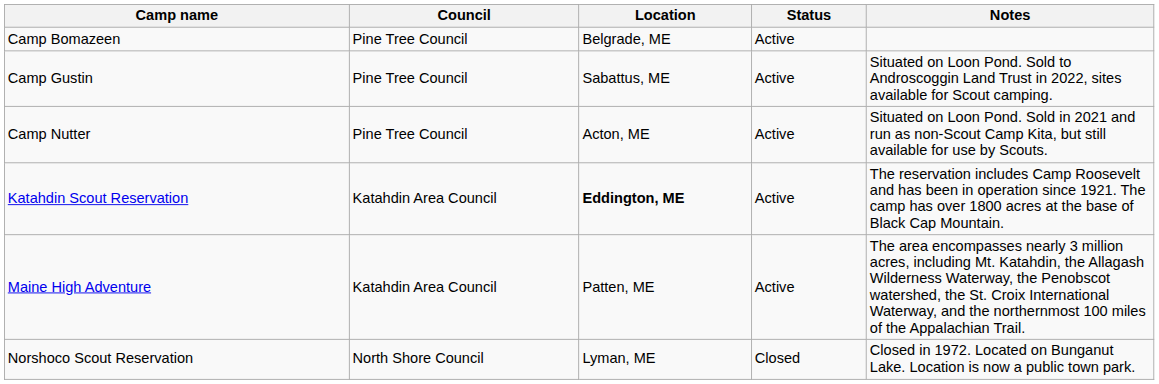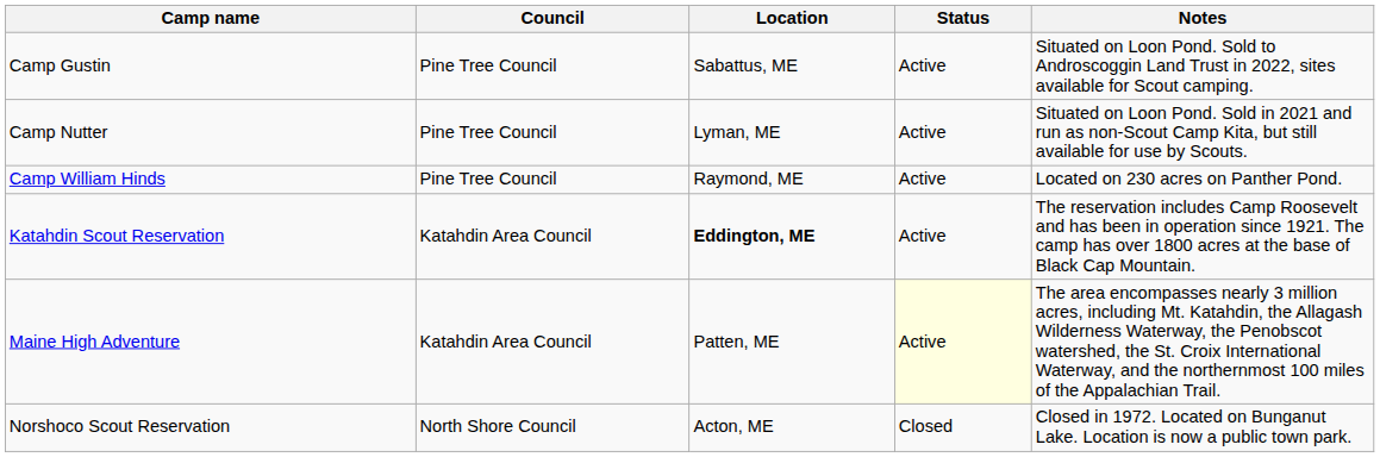- row: Camp Bomazeen | Pine Tree Council | Belgrade, ME | Active
Camp Nutter | Location: Acton, ME -> Lyman, ME
+ row: Camp William Hinds | Pine Tree Council | Raymond, ME | Active | Located on 230 acres on Panther Pond.
Maine High Adventure | Status: no background -> lightyellow background
Norshoco Scout Reservation | Location: Lyman, ME -> Acton, ME
